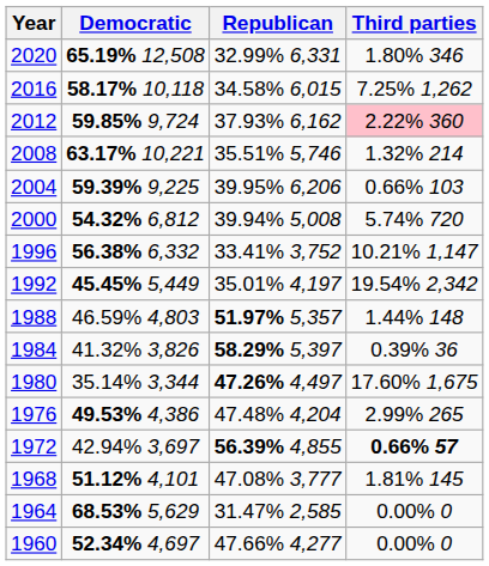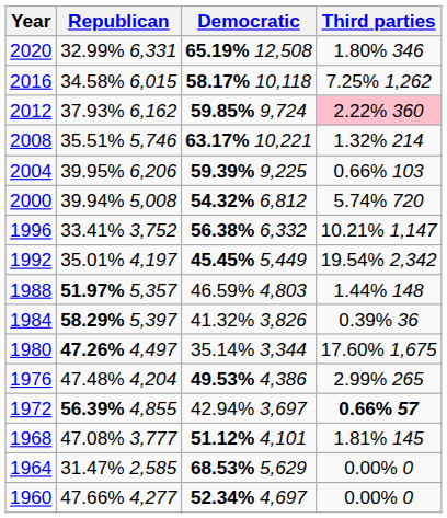columns swapped: Democratic <-> Republican
